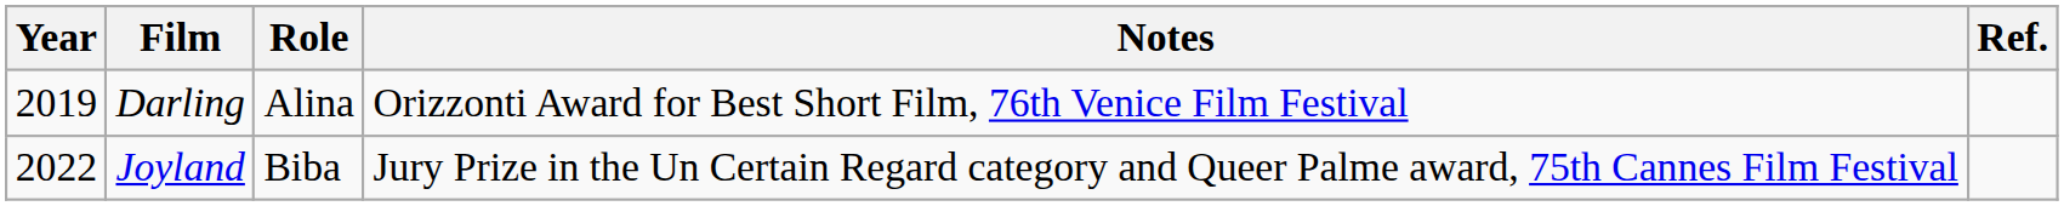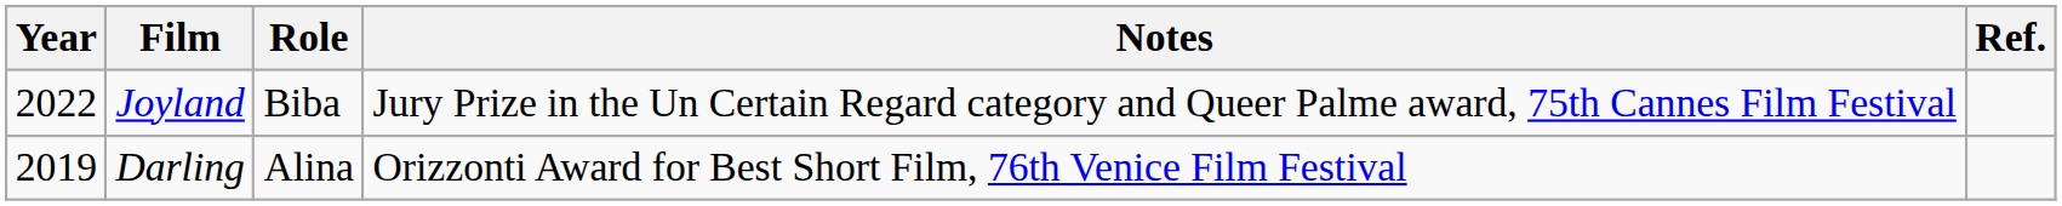rows swapped: Darling <-> Joyland
